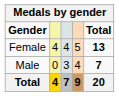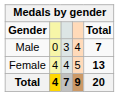rows swapped: Male <-> Female
